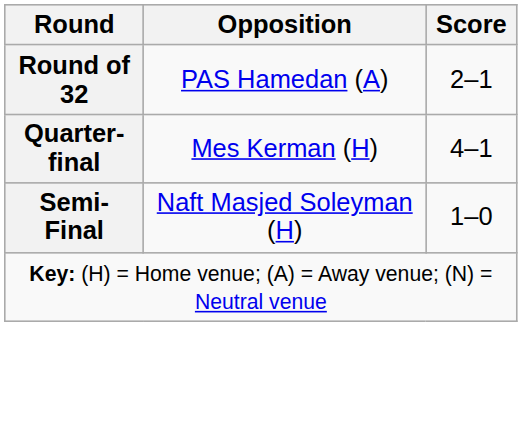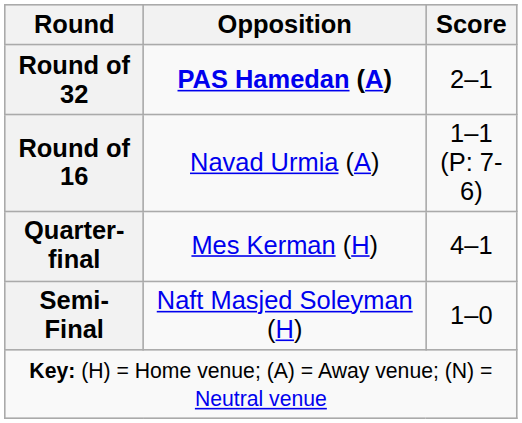Round of 32 | Opposition: normal -> bold
+ row: Round of 16 | Navad Urmia (A) | 1–1 (P: 7-6)
